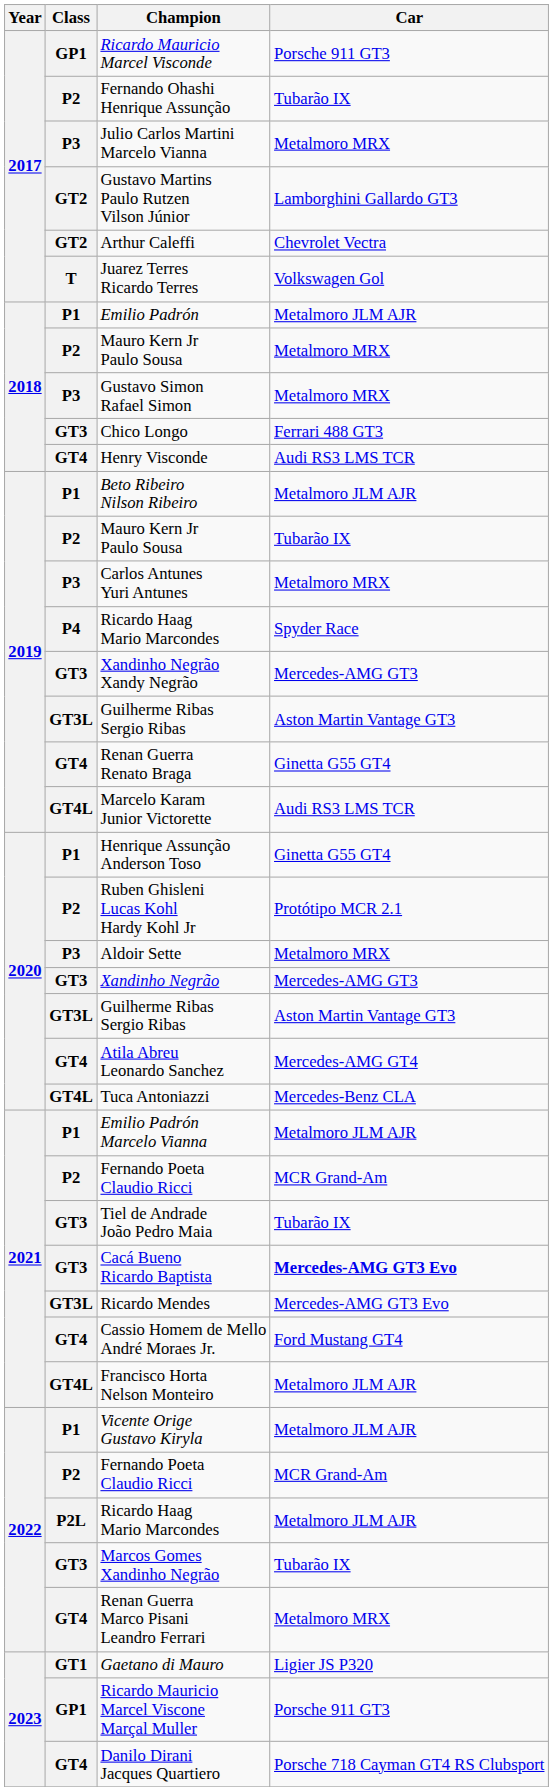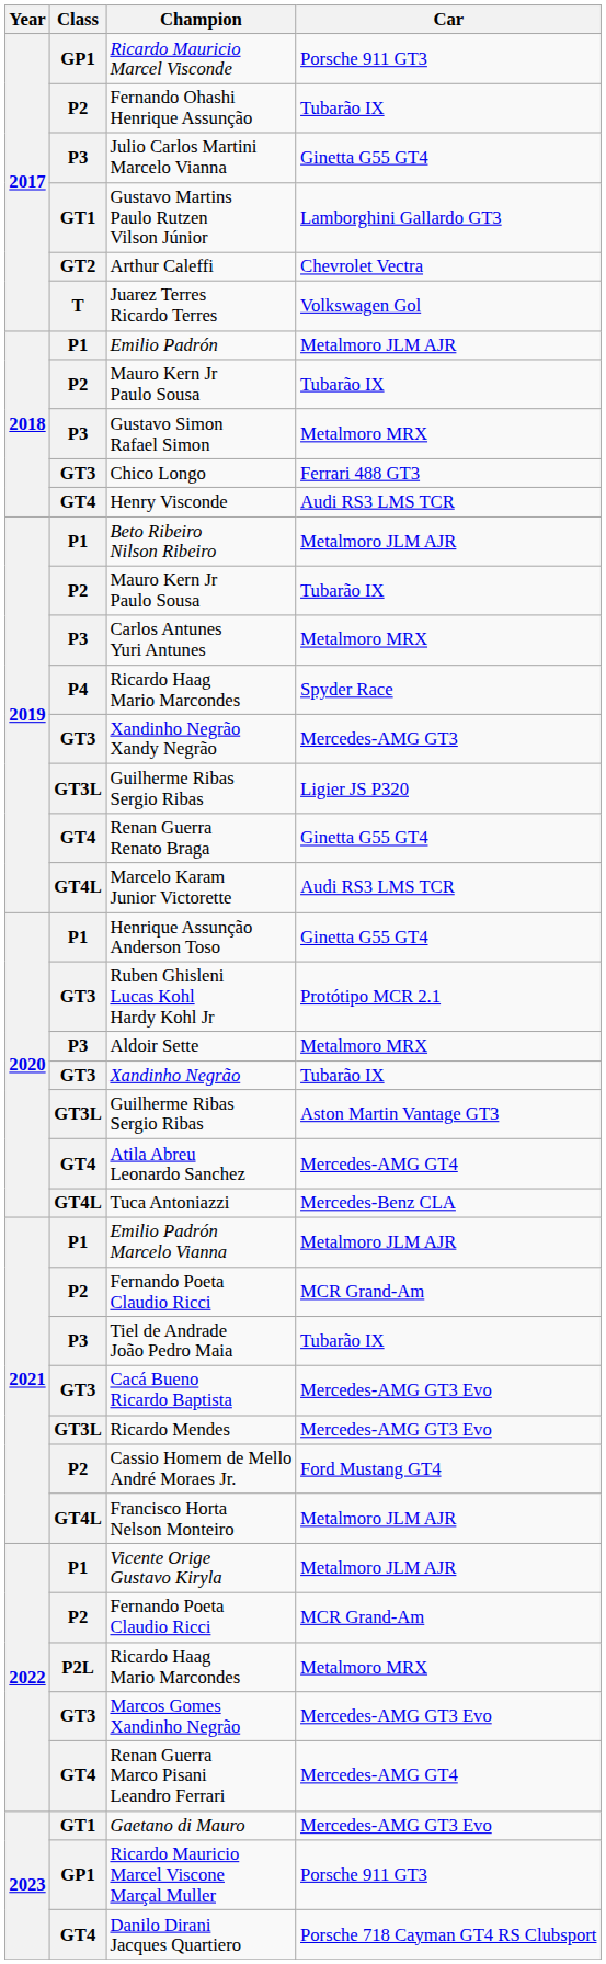Julio Carlos Martini Marcelo Vianna | Car: Metalmoro MRX -> Ginetta G55 GT4
Gustavo Martins Paulo Rutzen Vilson Júnior | Class: GT2 -> GT1
2018 / Mauro Kern Jr Paulo Sousa | Car: Metalmoro MRX -> Tubarão IX
2019 / Guilherme Ribas Sergio Ribas | Car: Aston Martin Vantage GT3 -> Ligier JS P320
Ruben Ghisleni Lucas Kohl Hardy Kohl Jr | Class: P2 -> GT3
Xandinho Negrão | Car: Mercedes-AMG GT3 -> Tubarão IX
Tiel de Andrade João Pedro Maia | Class: GT3 -> P3
Cacá Bueno Ricardo Baptista | Car: bold -> normal
Cassio Homem de Mello André Moraes Jr. | Class: GT4 -> P2
2022 / Ricardo Haag Mario Marcondes | Car: Metalmoro JLM AJR -> Metalmoro MRX
Marcos Gomes Xandinho Negrão | Car: Tubarão IX -> Mercedes-AMG GT3 Evo
Renan Guerra Marco Pisani Leandro Ferrari | Car: Metalmoro MRX -> Mercedes-AMG GT4
Gaetano di Mauro | Car: Ligier JS P320 -> Mercedes-AMG GT3 Evo
